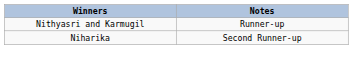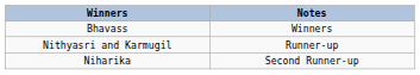+ row: Bhavass | Winners
